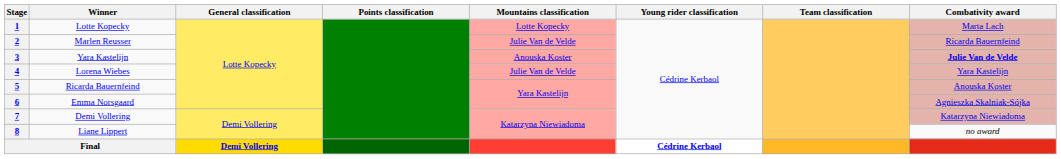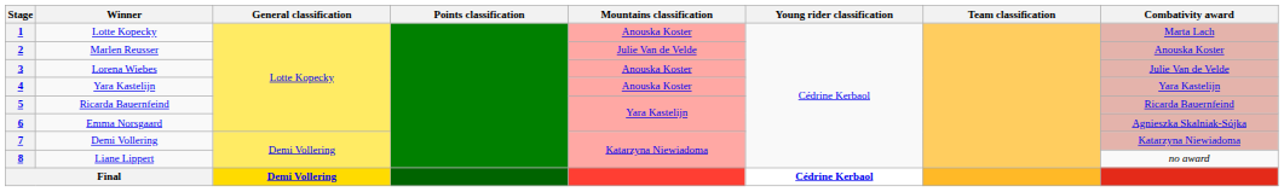1 | Mountains classification: Lotte Kopecky -> Anouska Koster
2 | Combativity award: Ricarda Bauernfeind -> Anouska Koster
3 | Winner: Yara Kastelijn -> Lorena Wiebes
3 | Combativity award: bold -> normal
4 | Winner: Lorena Wiebes -> Yara Kastelijn
4 | Mountains classification: Julie Van de Velde -> Anouska Koster
5 | Combativity award: Anouska Koster -> Ricarda Bauernfeind
